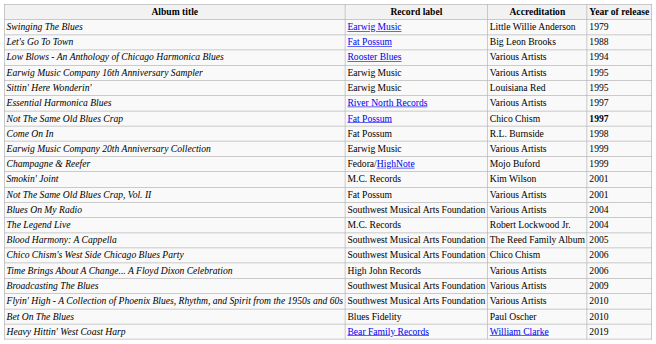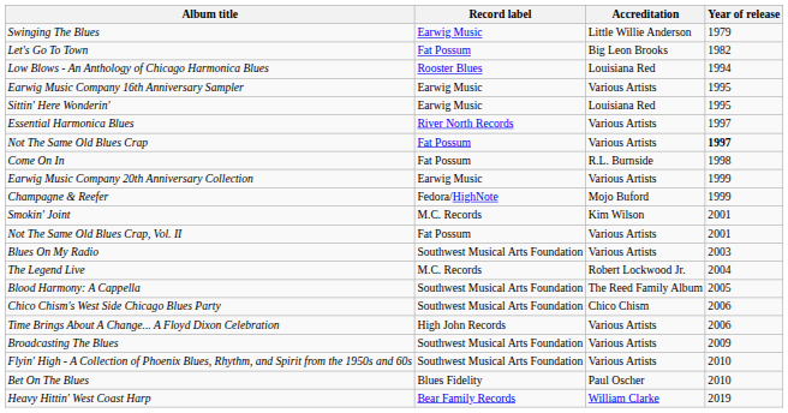Let's Go To Town | Year of release: 1988 -> 1982
Low Blows - An Anthology of Chicago Harmonica Blues | Accreditation: Various Artists -> Louisiana Red
Not The Same Old Blues Crap | Accreditation: Chico Chism -> Various Artists
Blues On My Radio | Year of release: 2004 -> 2003
